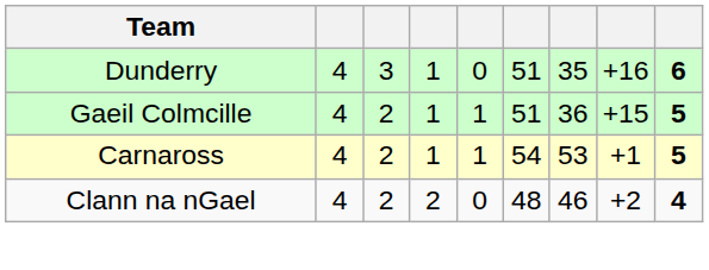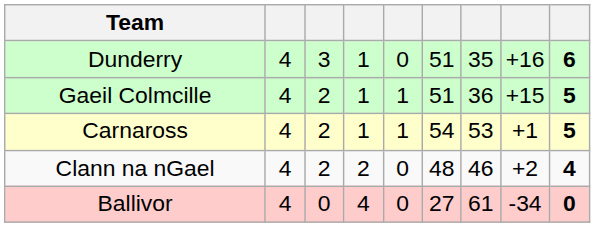+ row: Ballivor | 4 | 0 | 4 | 0 | 27 | 61 | -34 | 0
